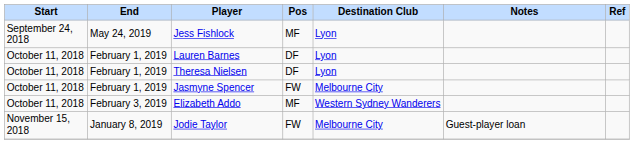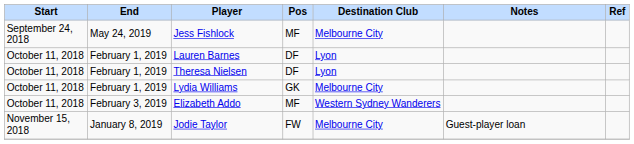Jess Fishlock | Destination Club: Lyon -> Melbourne City
+ row: October 11, 2018 | February 1, 2019 | Lydia Williams | GK | Melbourne City
- row: October 11, 2018 | February 1, 2019 | Jasmyne Spencer | FW | Melbourne City
